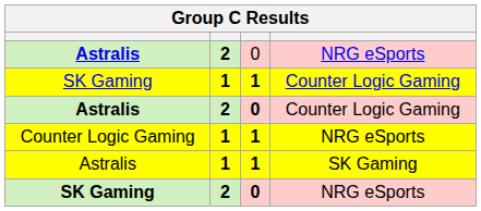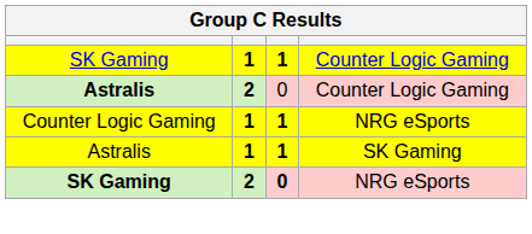- row: Astralis | 2 | 0 | NRG eSports
Astralis / Counter Logic Gaming | column 3: bold -> normal
